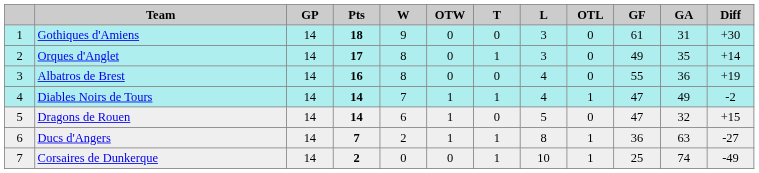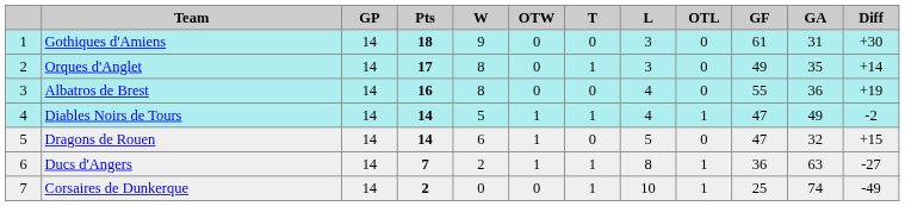Diables Noirs de Tours | W: 7 -> 5
